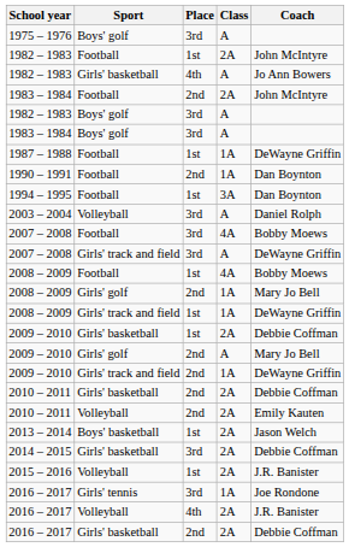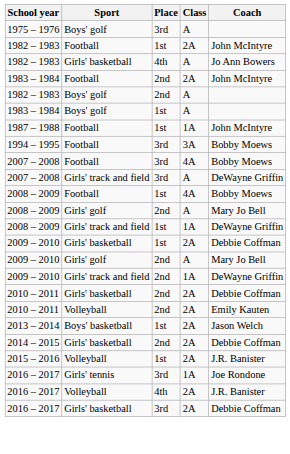1982 – 1983 / Boys' golf | Place: 3rd -> 2nd
1983 – 1984 / Boys' golf | Place: 3rd -> 1st
1987 – 1988 | Coach: DeWayne Griffin -> John McIntyre
- row: 1990 – 1991 | Football | 2nd | 1A | Dan Boynton
1994 – 1995 | Place: 1st -> 3rd
1994 – 1995 | Coach: Dan Boynton -> Bobby Moews
- row: 2003 – 2004 | Volleyball | 3rd | A | Daniel Rolph
2008 – 2009 / Girls' golf | Class: 1A -> A
2014 – 2015 | Place: 3rd -> 2nd
2016 – 2017 / Girls' basketball | Place: 2nd -> 3rd
